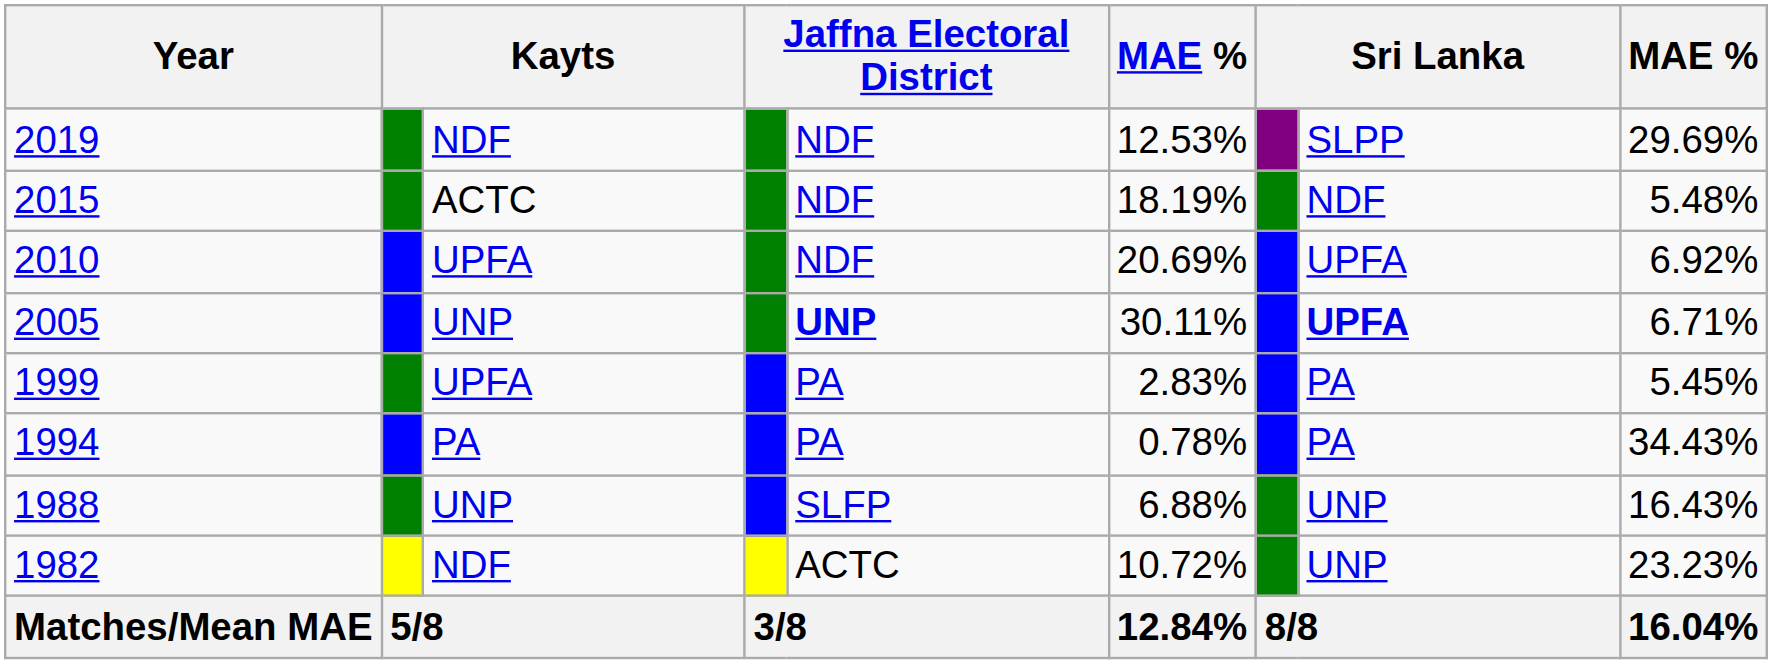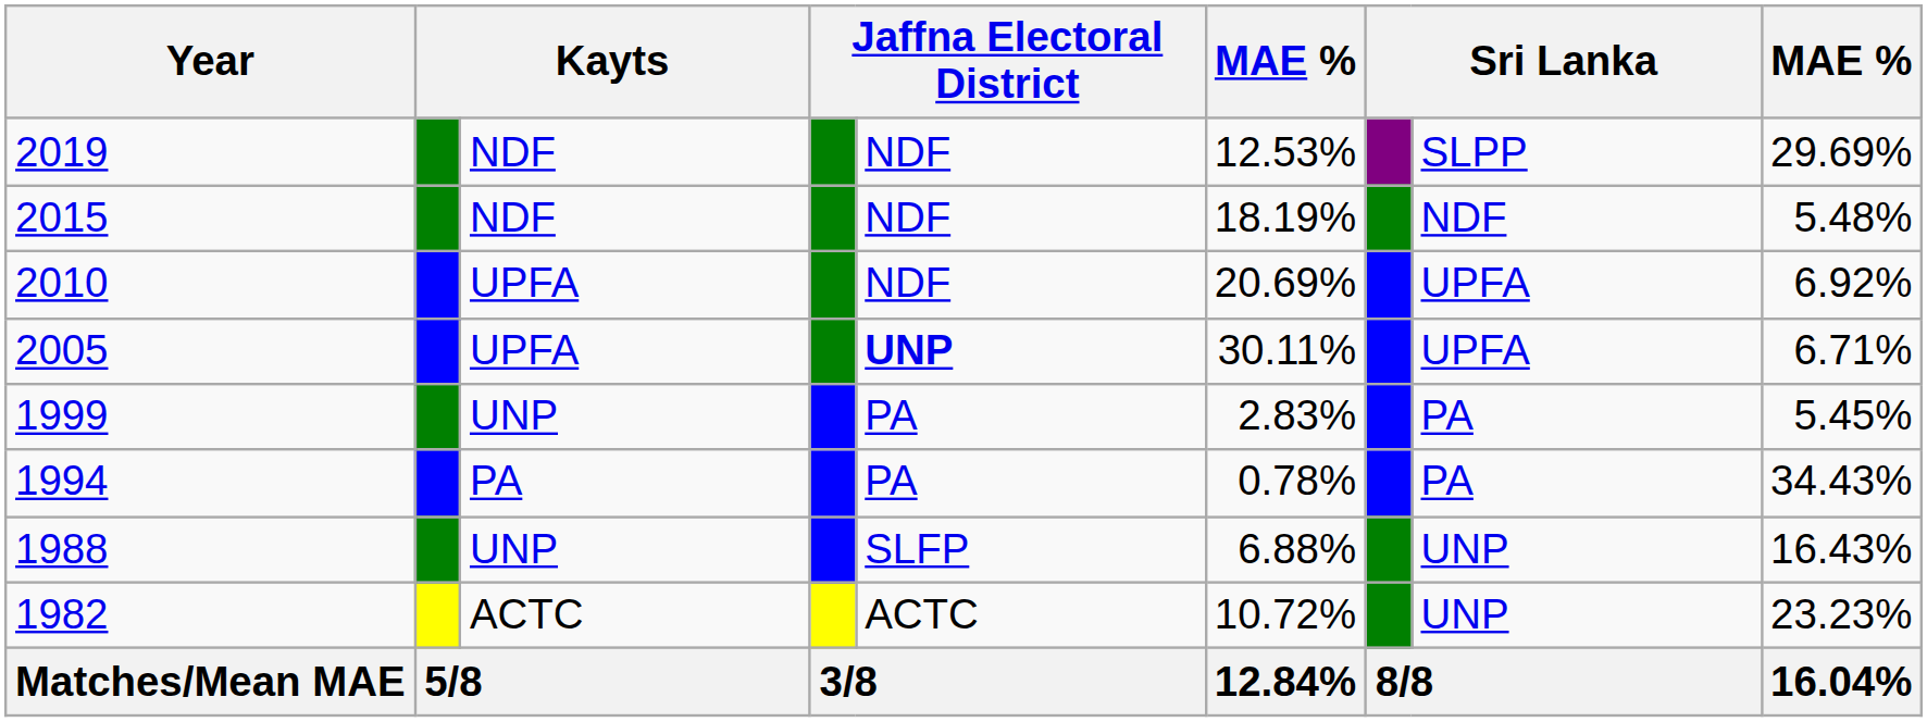2015 | column 3: ACTC -> NDF
2005 | column 3: UNP -> UPFA
2005 | column 8: bold -> normal
1999 | column 3: UPFA -> UNP
1982 | column 3: NDF -> ACTC
